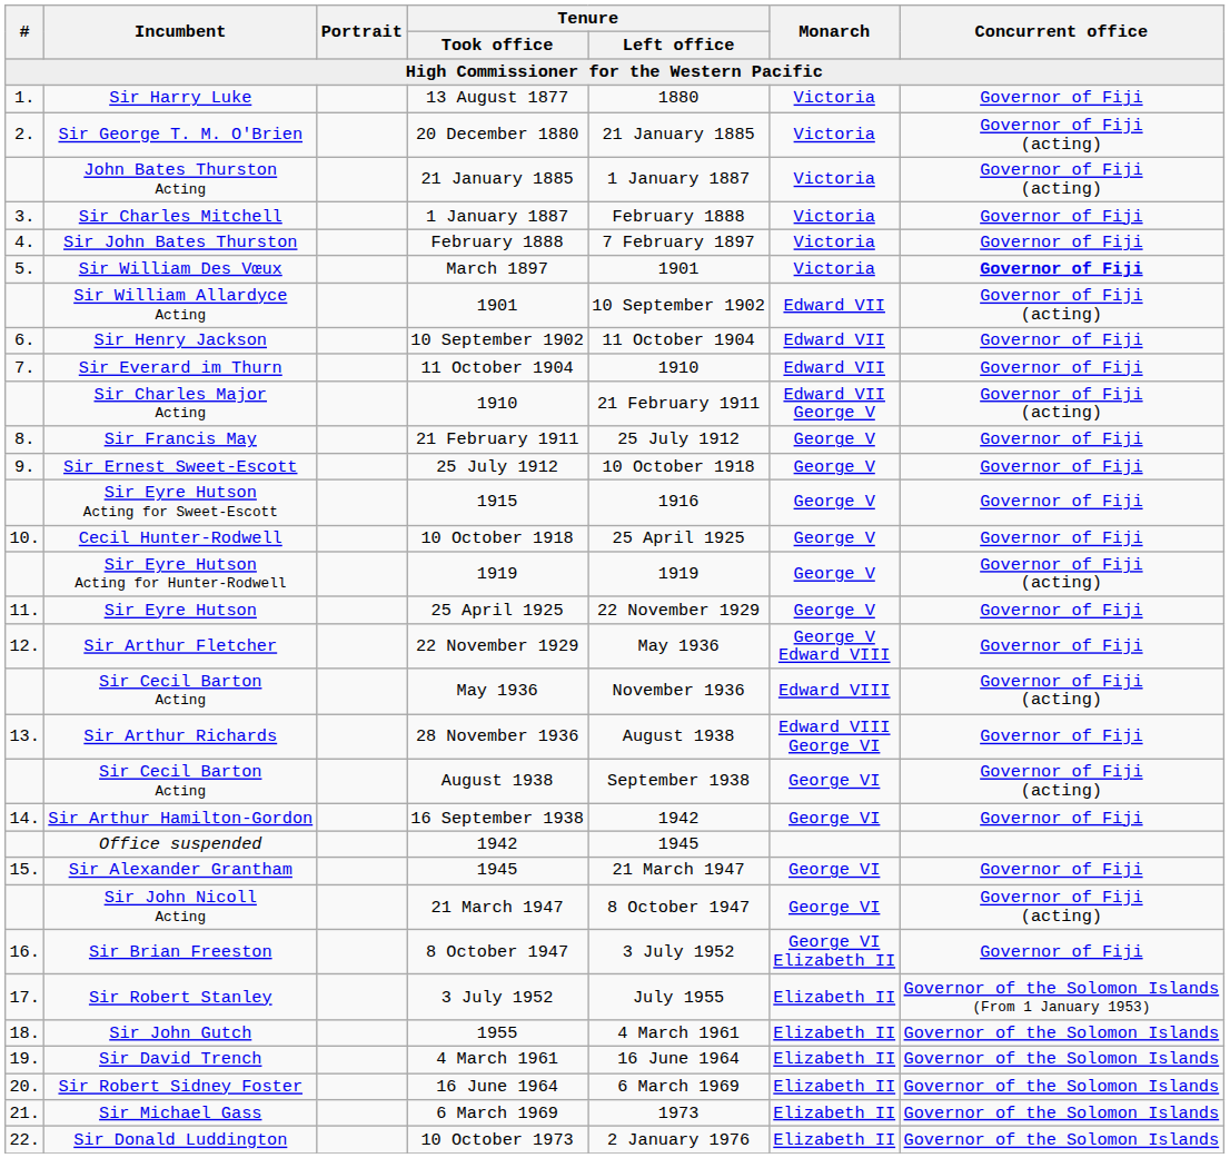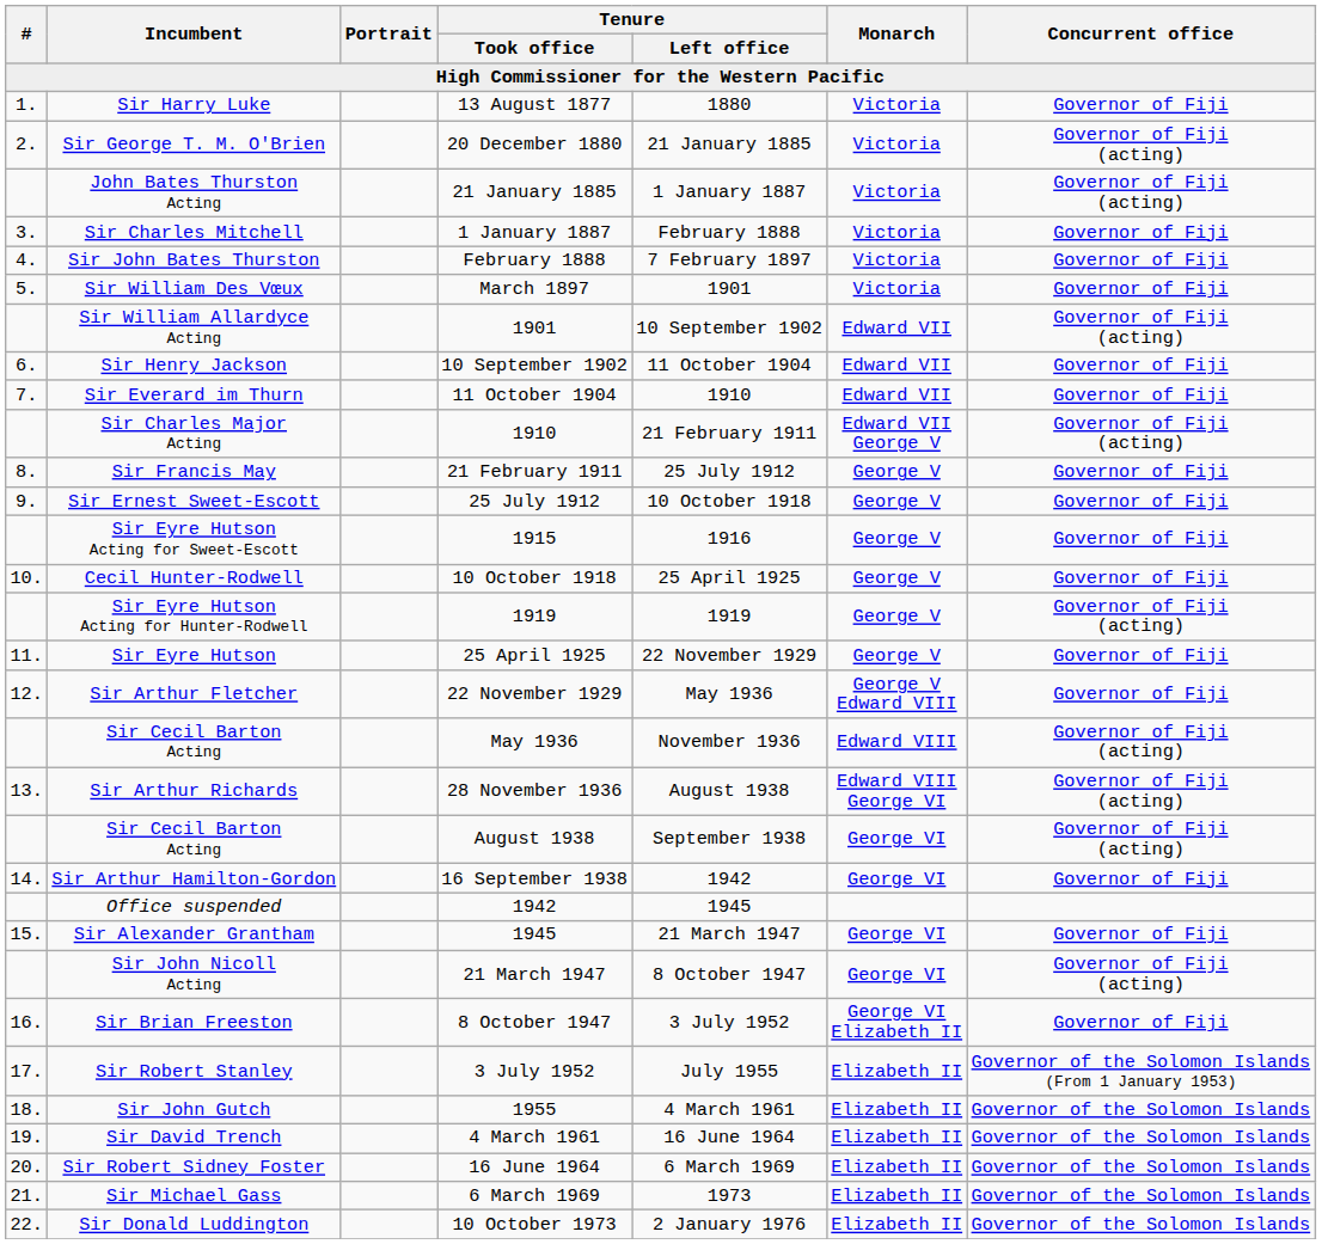March 1897 | Concurrent office: bold -> normal
28 November 1936 | Concurrent office: Governor of Fiji -> Governor of Fiji (acting)
